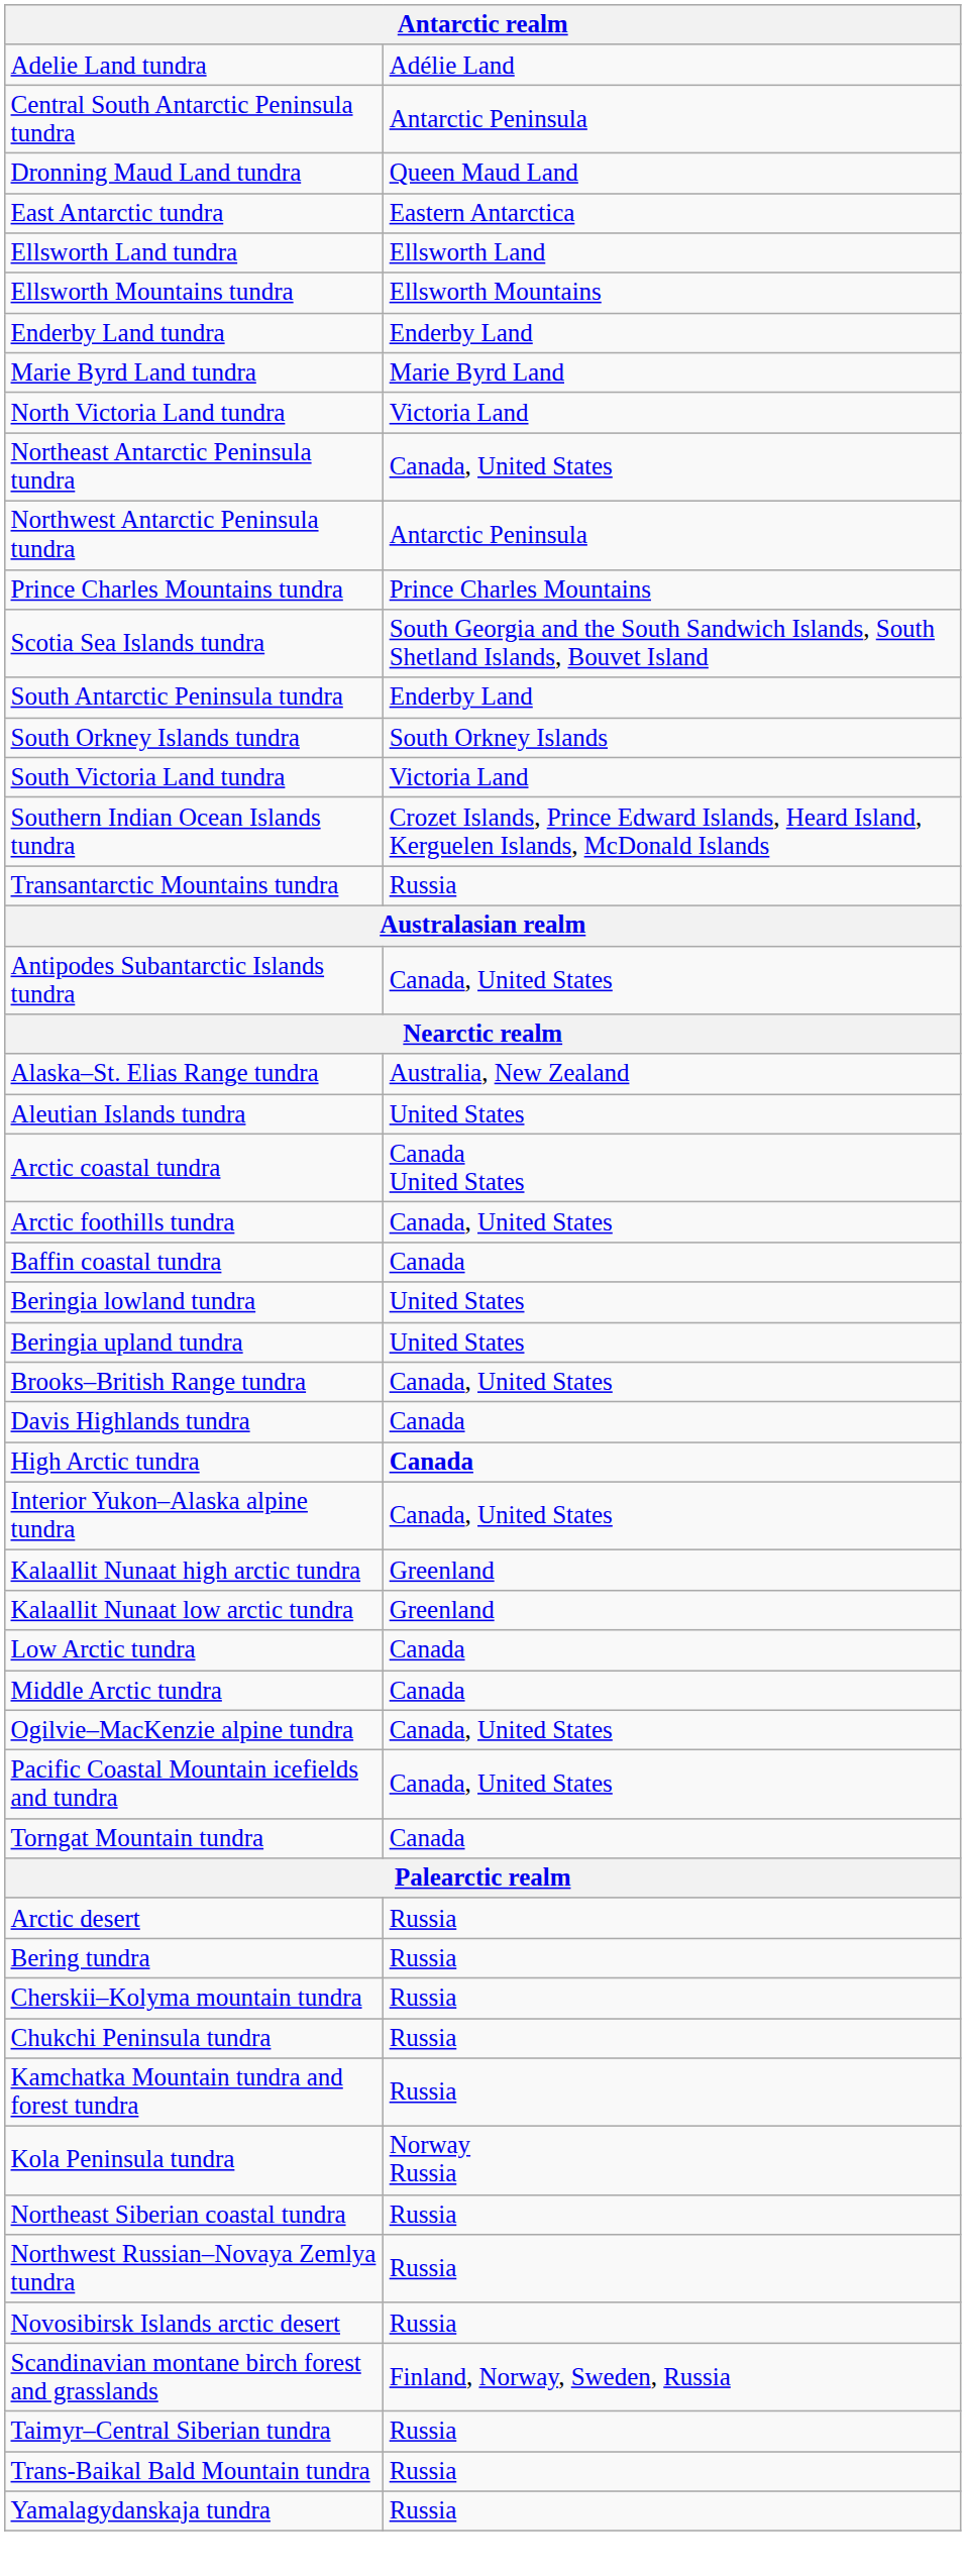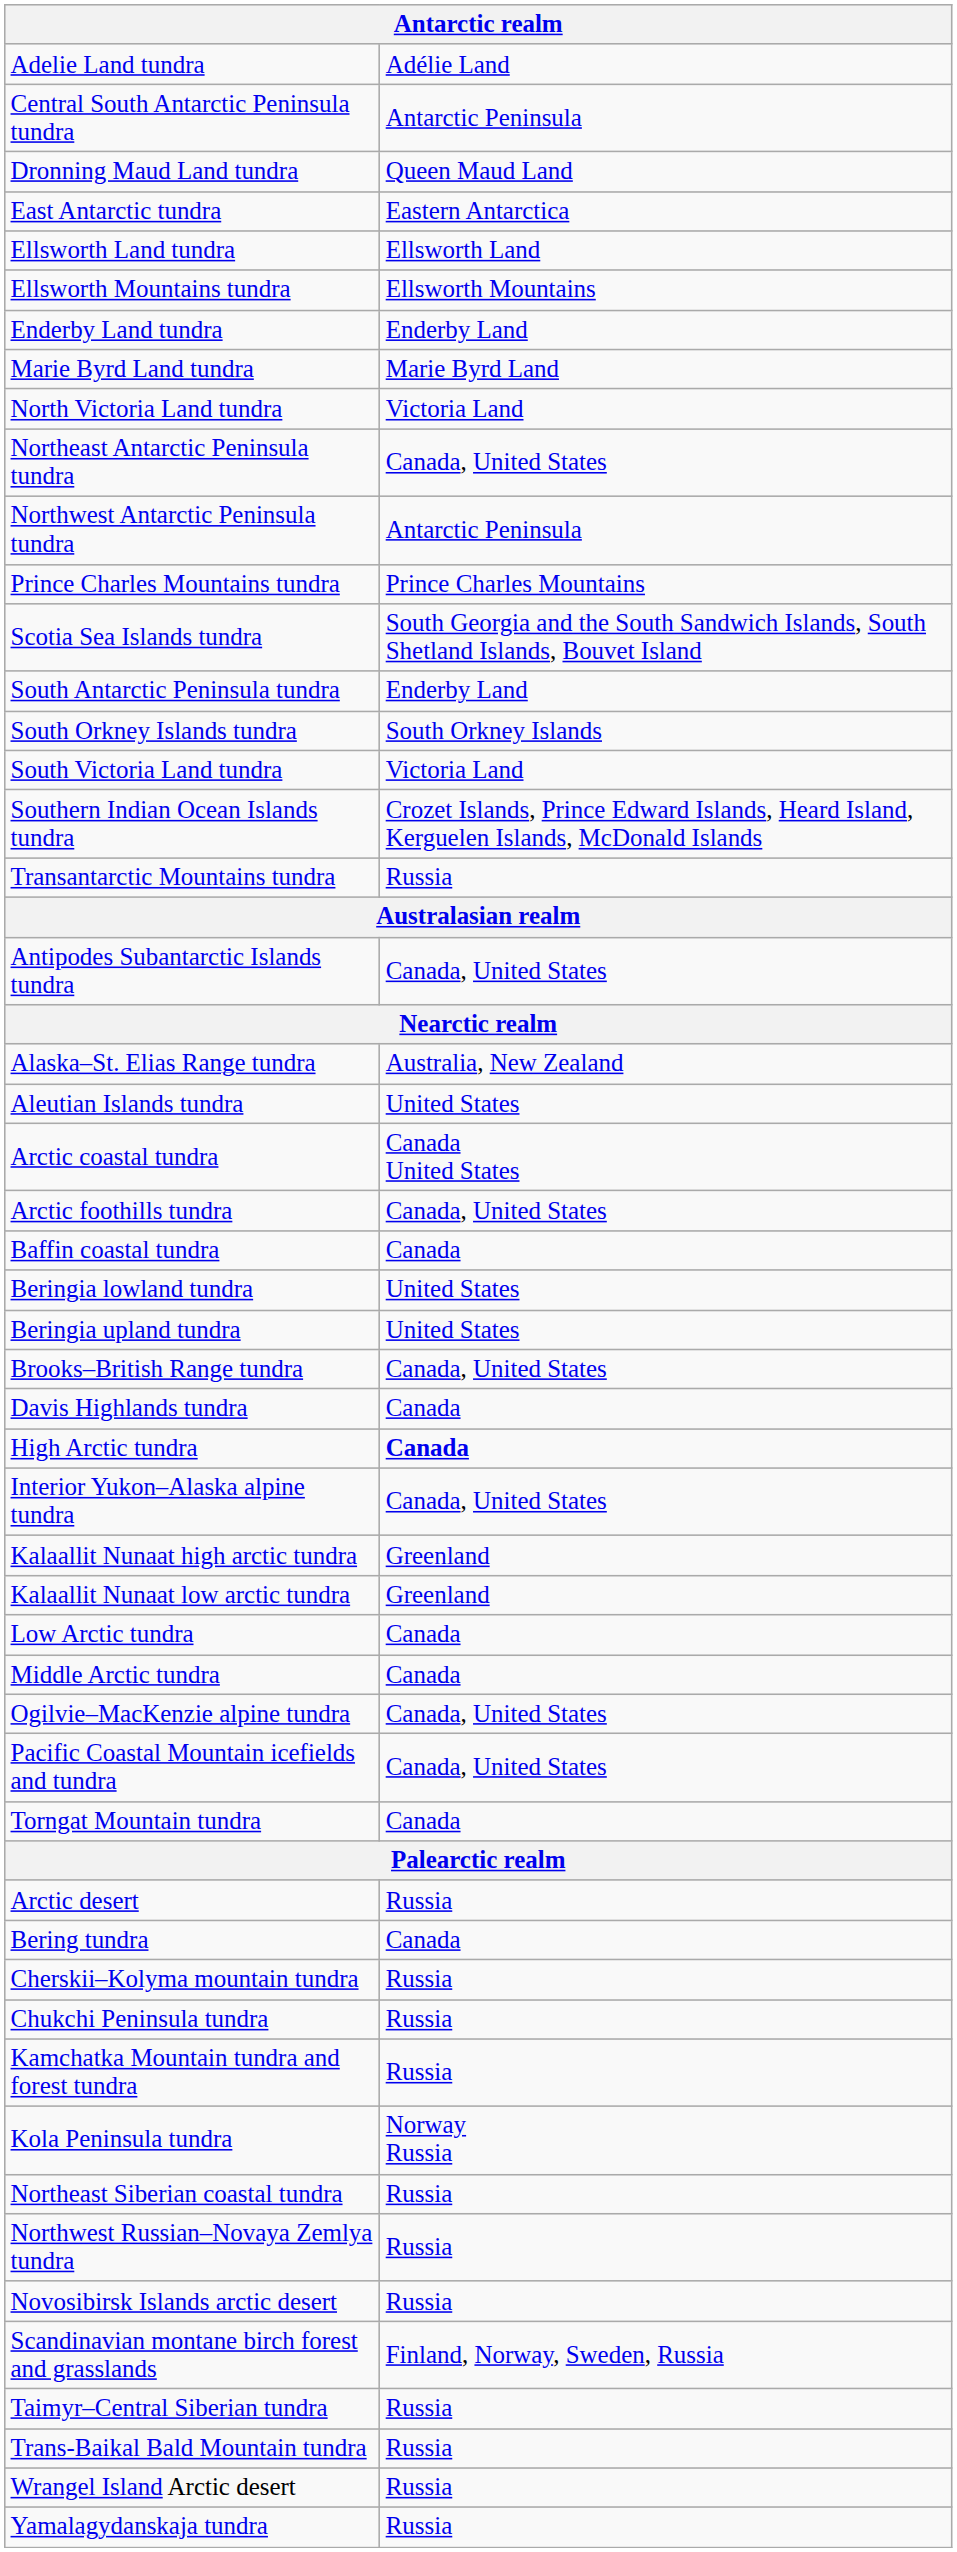Bering tundra | column 2: Russia -> Canada
+ row: Wrangel Island Arctic desert | Russia
